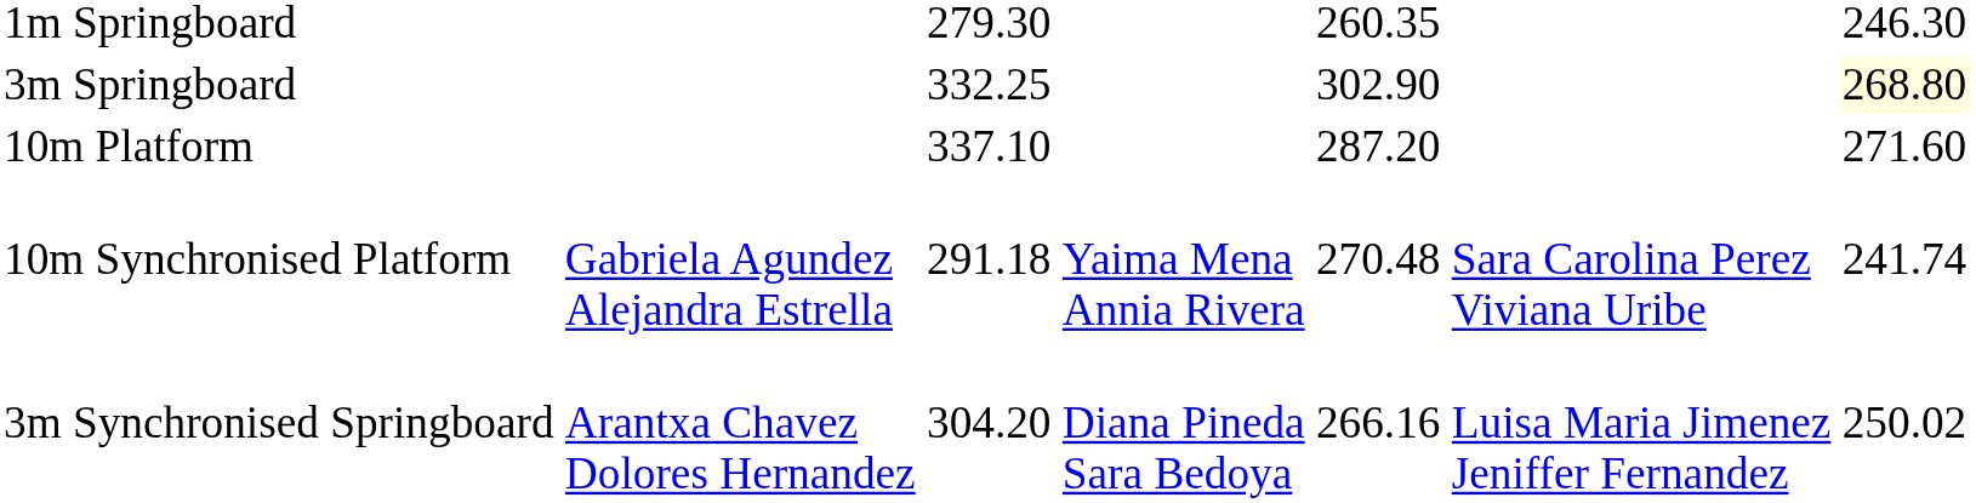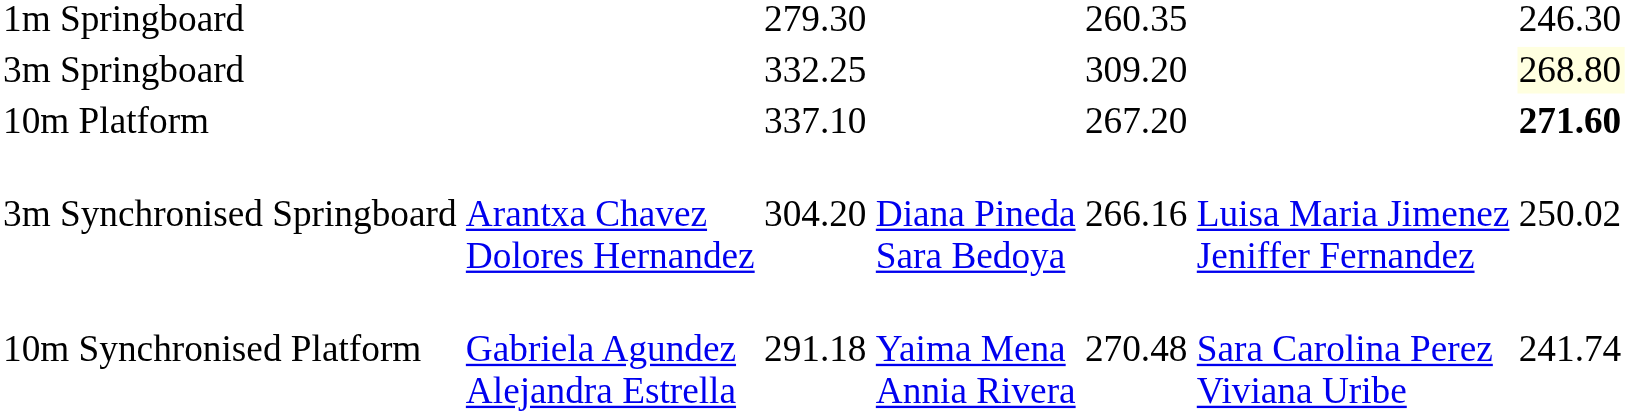3m Springboard | column 5: 302.90 -> 309.20
10m Platform | column 5: 287.20 -> 267.20
10m Platform | column 7: normal -> bold
rows swapped: 3m Synchronised Springboard <-> 10m Synchronised Platform
